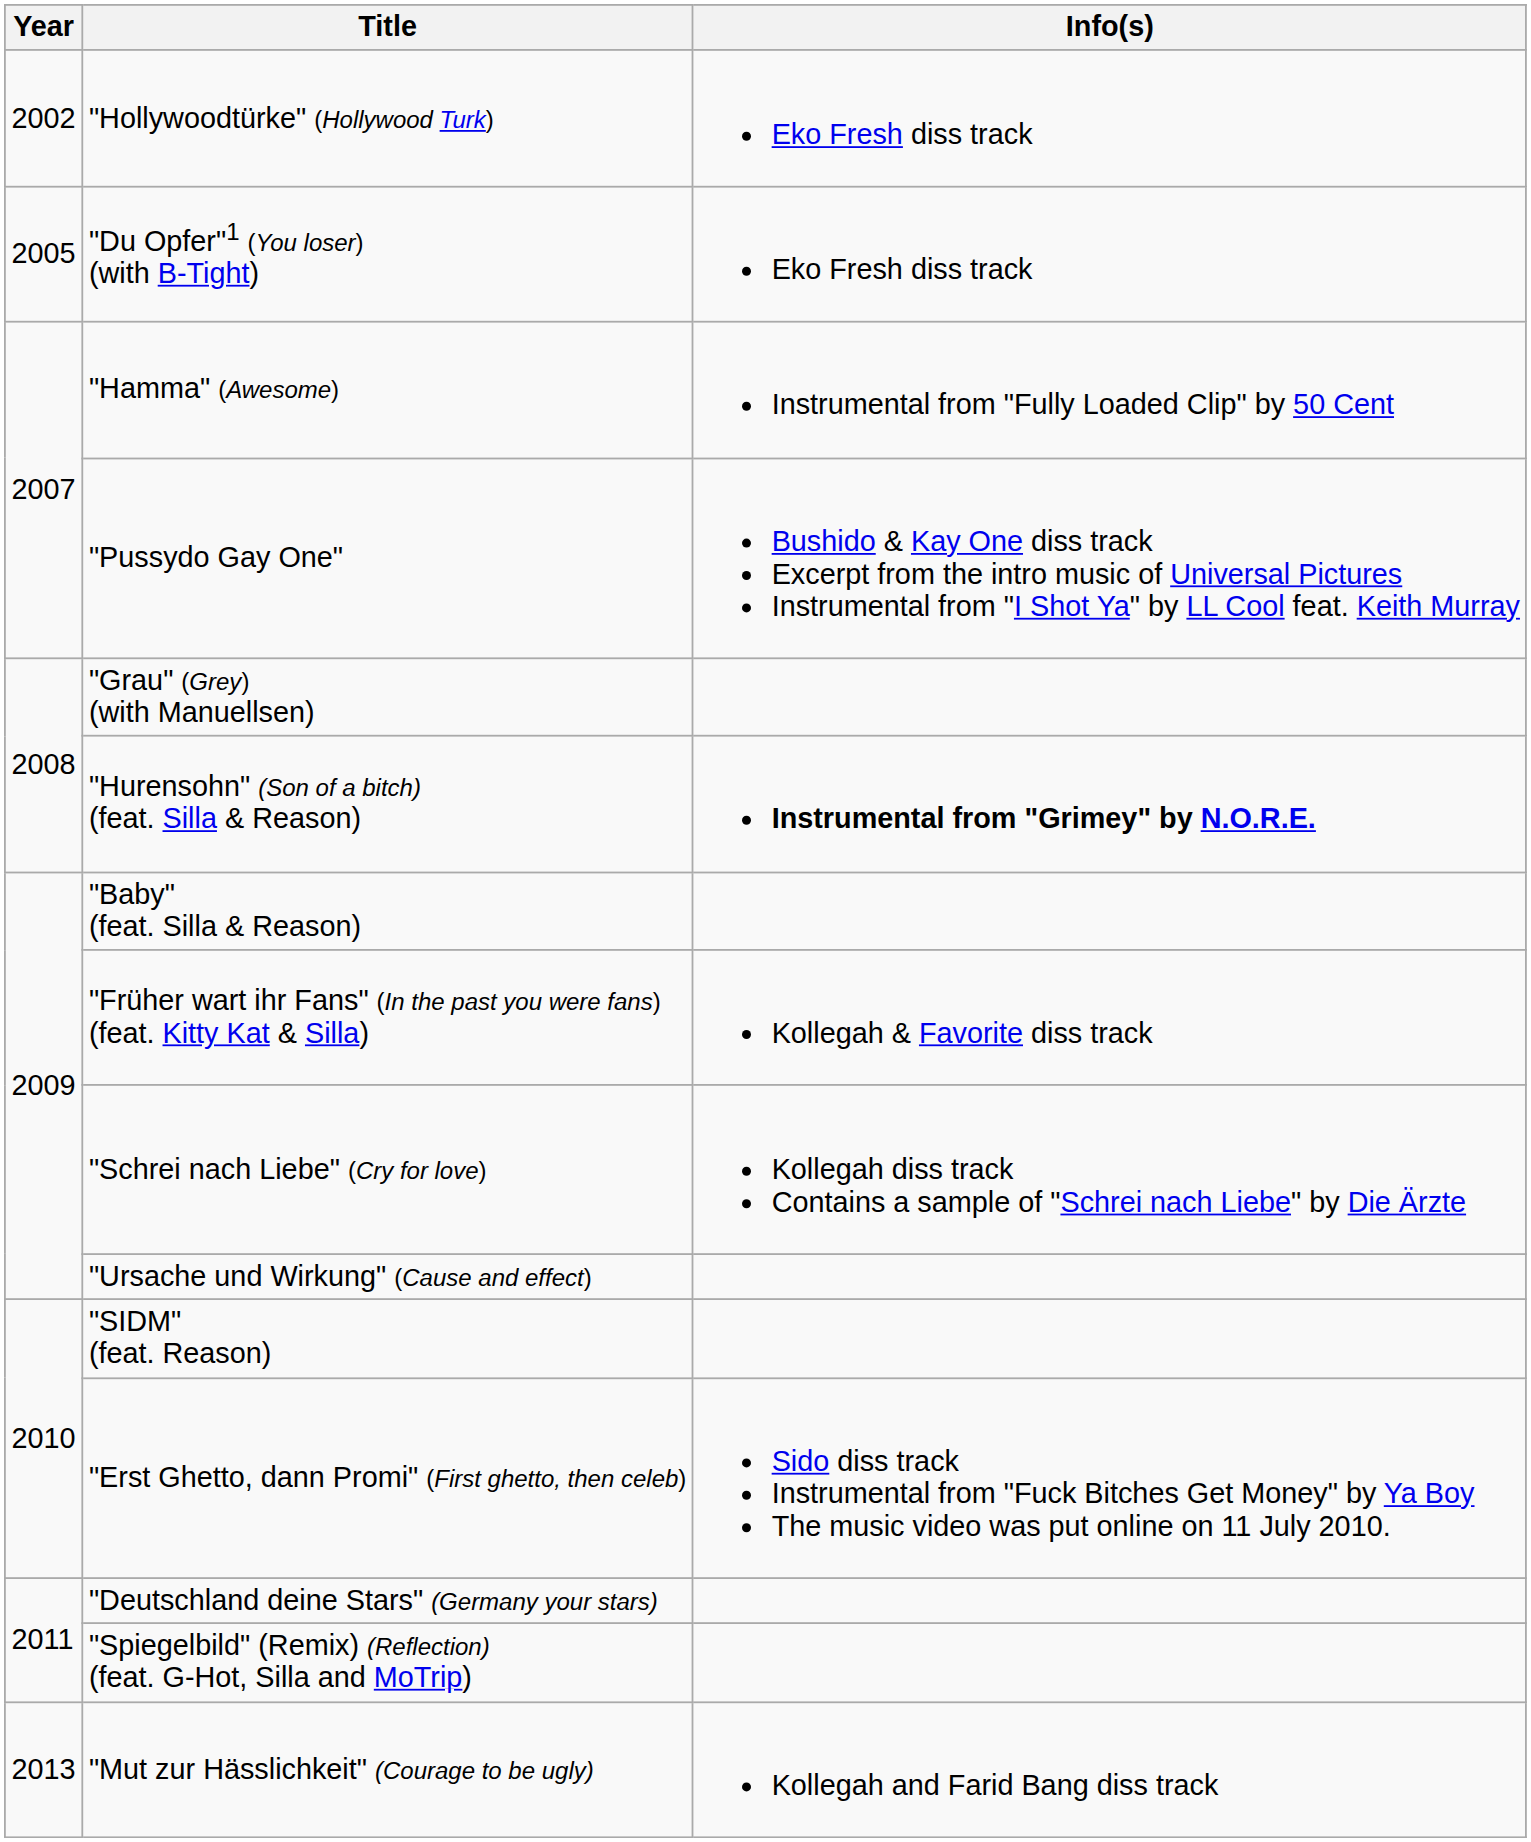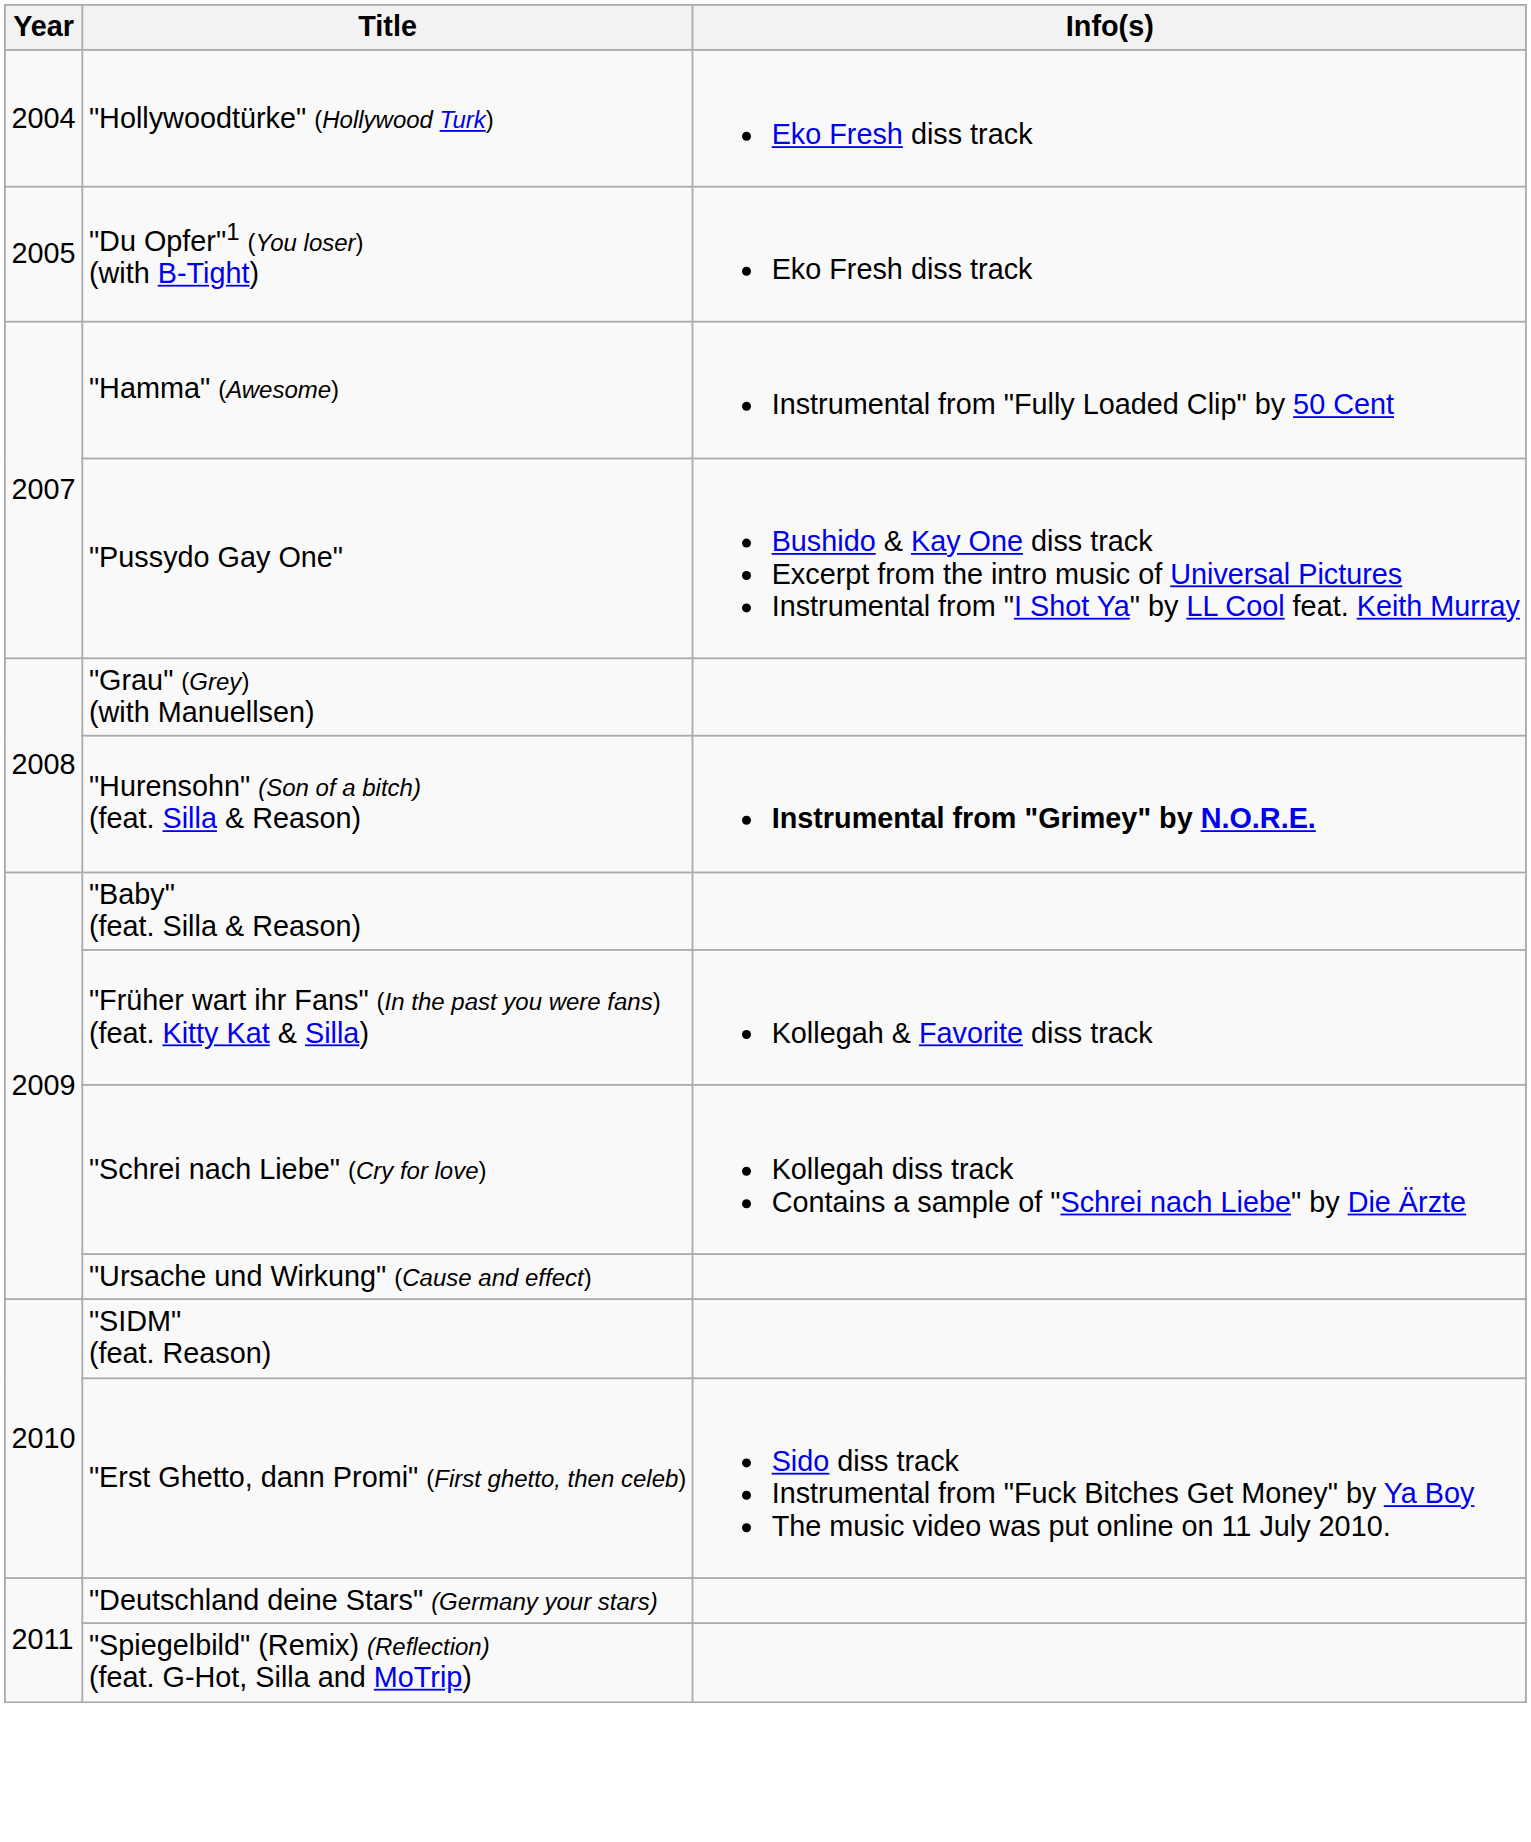"Hollywoodtürke" (Hollywood Turk) | Year: 2002 -> 2004
- row: 2013 | "Mut zur Hässlichkeit" (Courage to be ugly) | Kollegah and Farid Bang diss track
